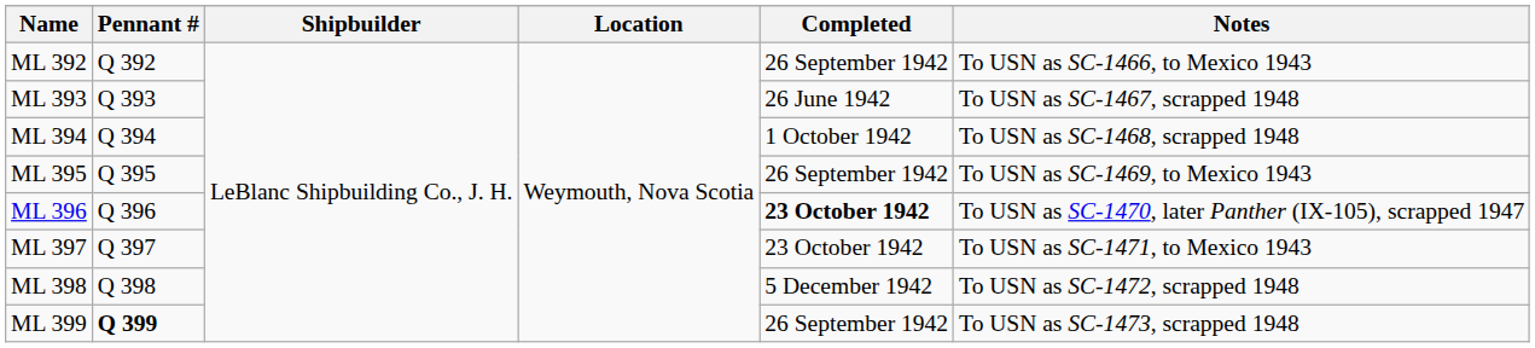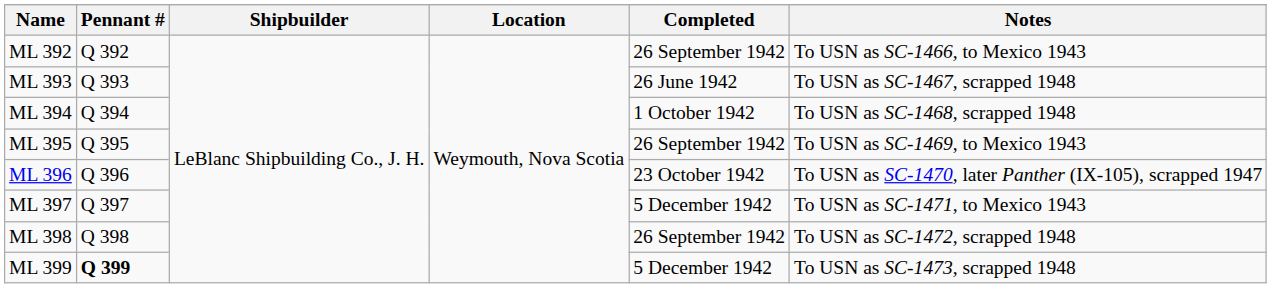ML 396 | Completed: bold -> normal
ML 397 | Completed: 23 October 1942 -> 5 December 1942
ML 398 | Completed: 5 December 1942 -> 26 September 1942
ML 399 | Completed: 26 September 1942 -> 5 December 1942
